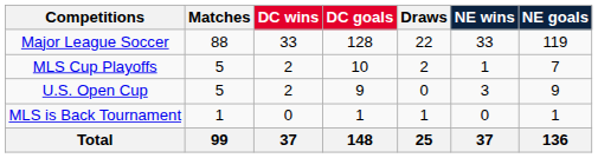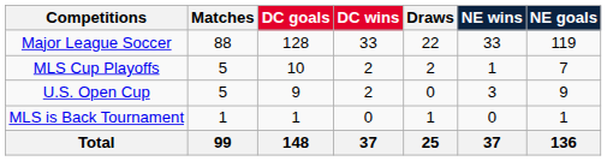columns swapped: DC wins <-> DC goals
